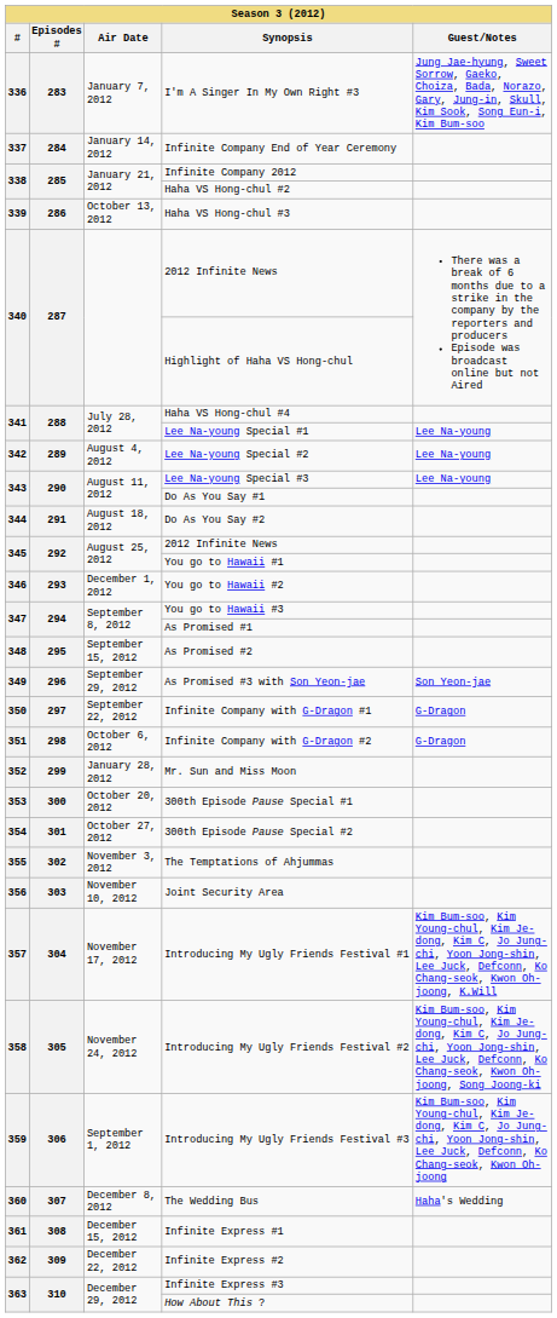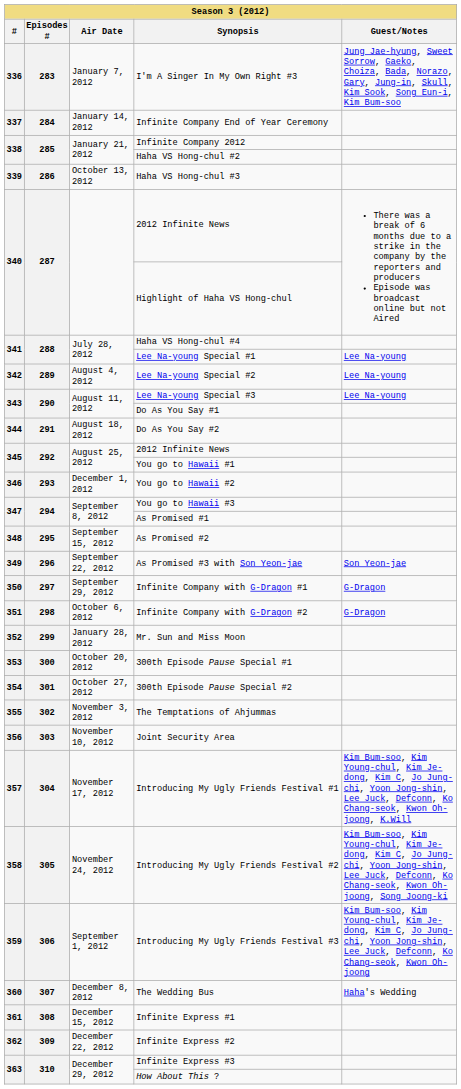As Promised #3 with Son Yeon-jae | Air Date: September 29, 2012 -> September 22, 2012
Infinite Company with G-Dragon #1 | Air Date: September 22, 2012 -> September 29, 2012
